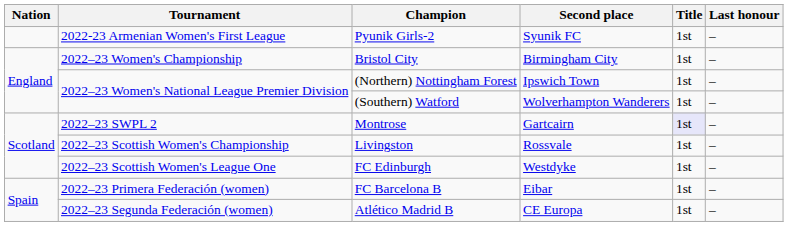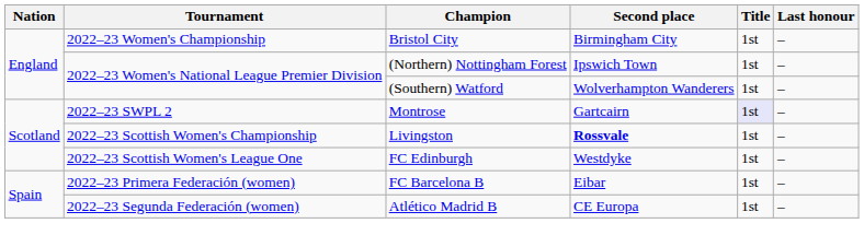- row: 2022-23 Armenian Women's First League | Pyunik Girls-2 | Syunik FC | 1st | –
Livingston | Second place: normal -> bold
